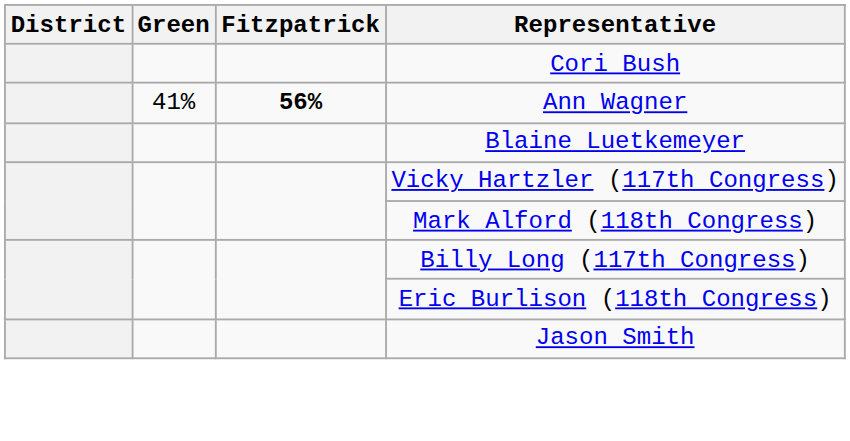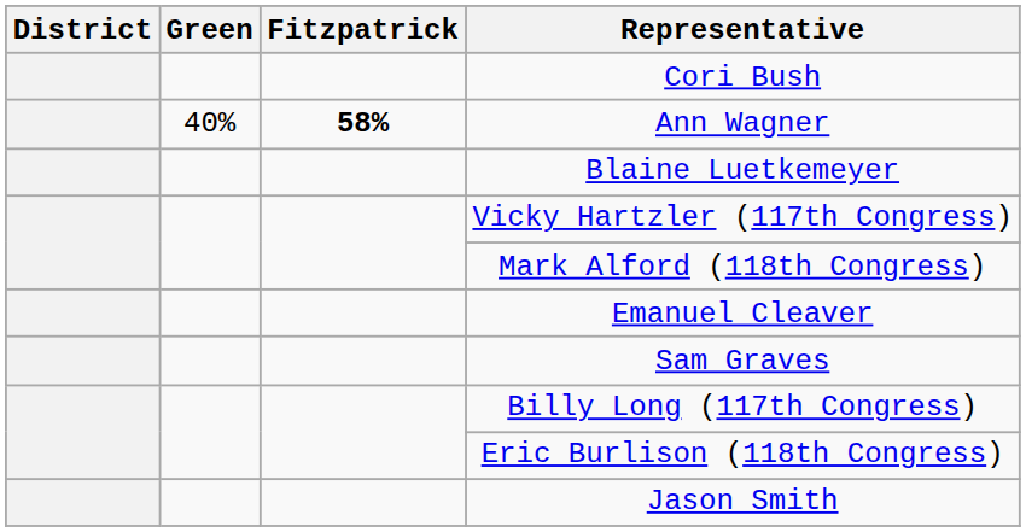Ann Wagner | Green: 41% -> 40%
Ann Wagner | Fitzpatrick: 56% -> 58%
+ row: Emanuel Cleaver
+ row: Sam Graves
